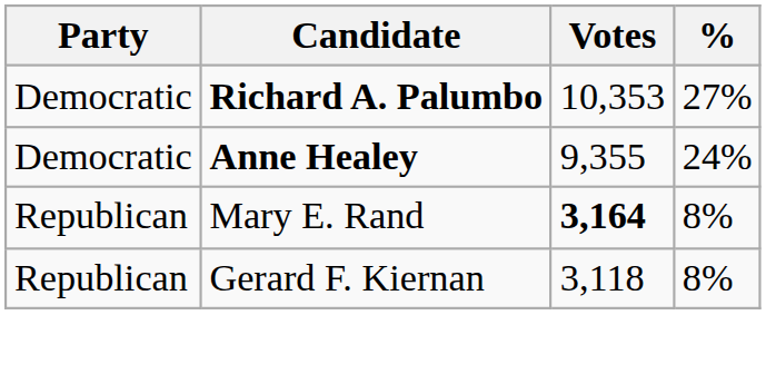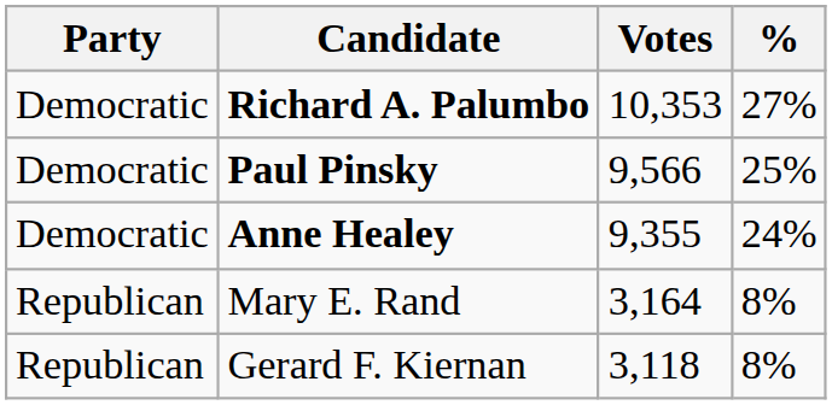+ row: Democratic | Paul Pinsky | 9,566 | 25%
Mary E. Rand | Votes: bold -> normal
